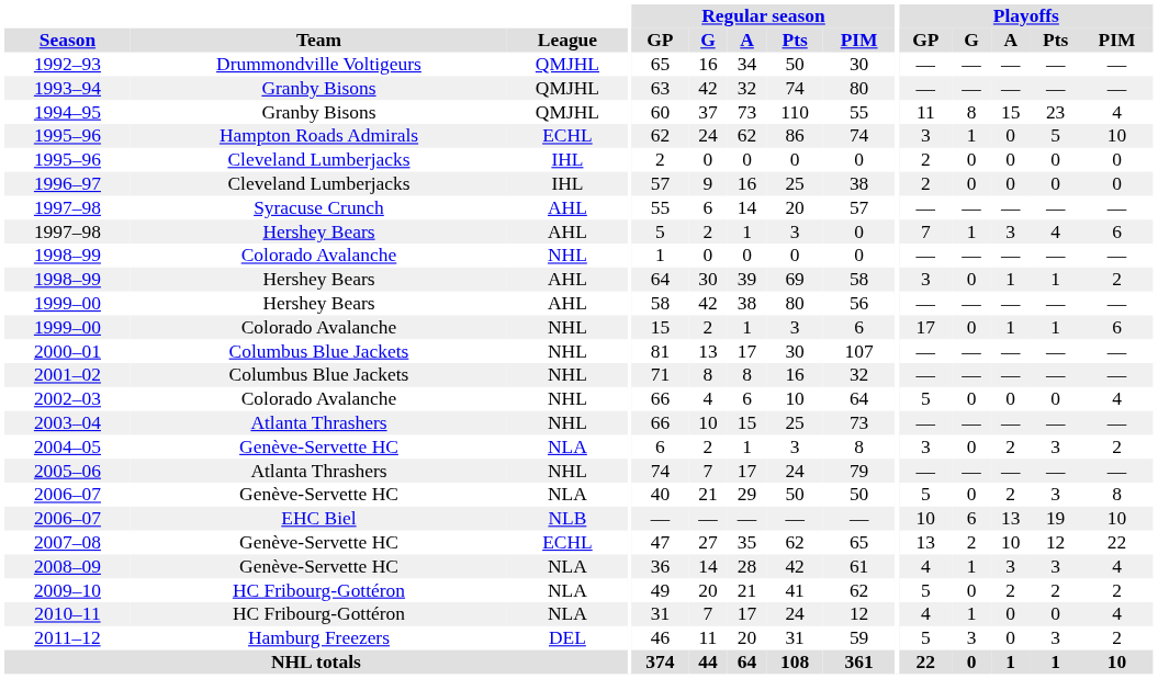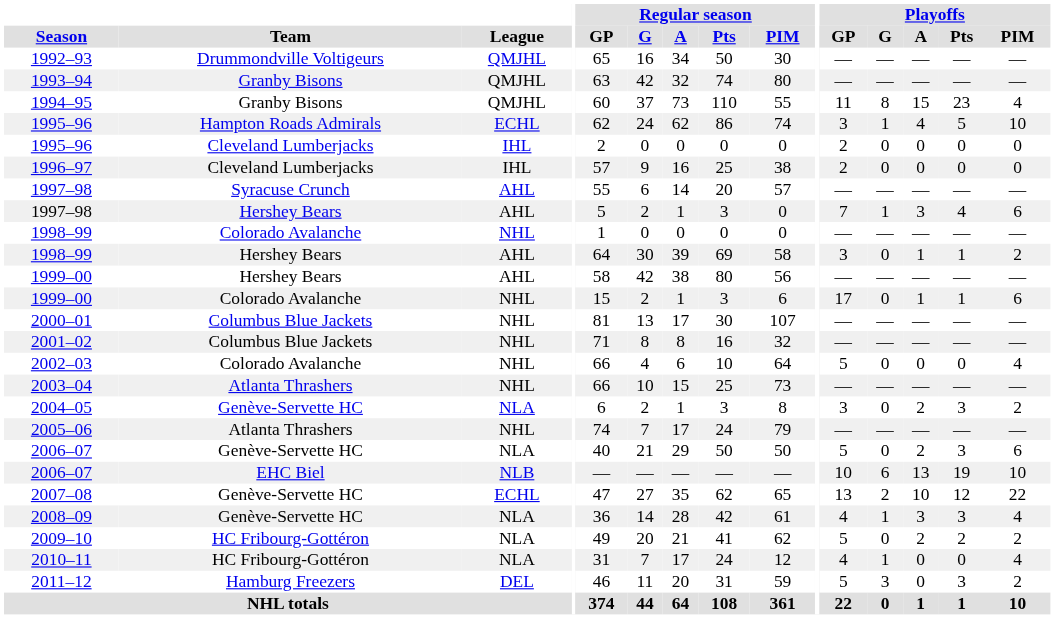1995–96 / Hampton Roads Admirals | Playoffs / A: 0 -> 4
2006–07 / Genève-Servette HC | Playoffs / PIM: 8 -> 6
